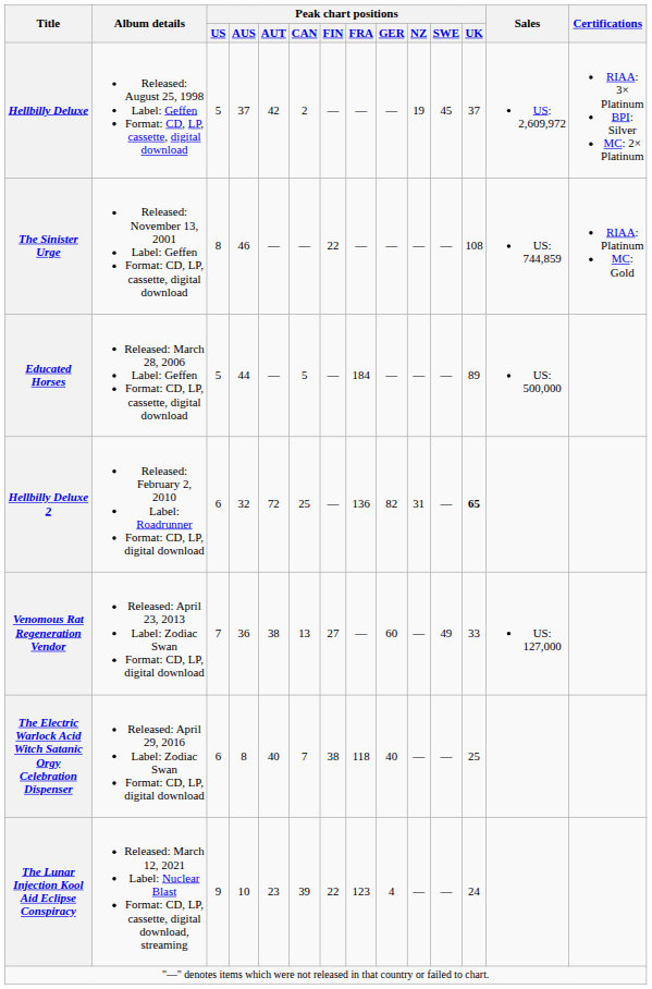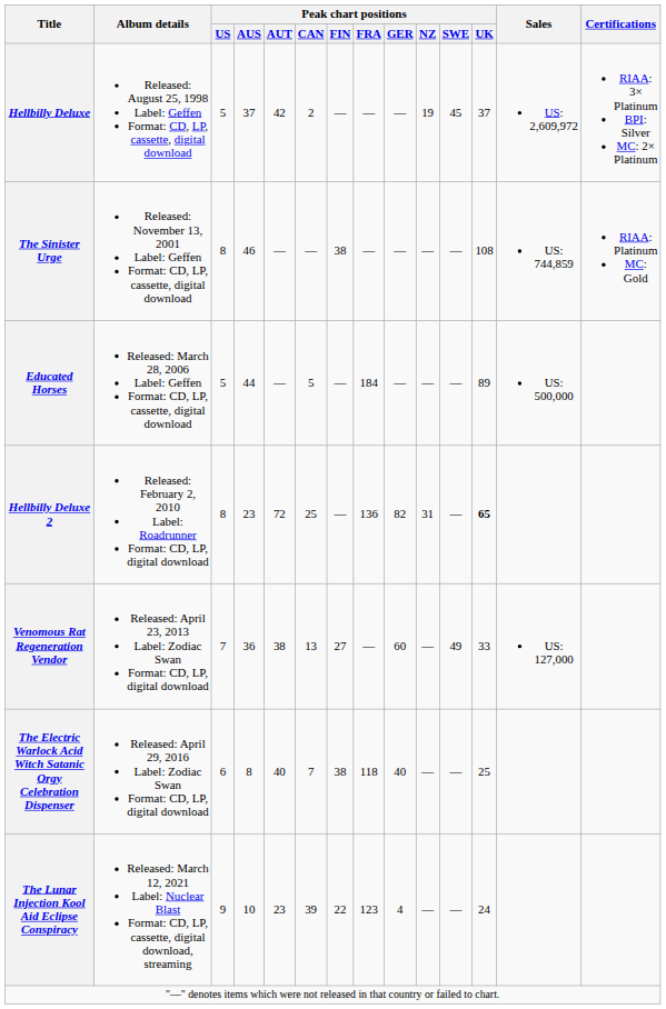The Sinister Urge | Peak chart positions / FIN: 22 -> 38
Hellbilly Deluxe 2 | Peak chart positions / US: 6 -> 8
Hellbilly Deluxe 2 | Peak chart positions / AUS: 32 -> 23
